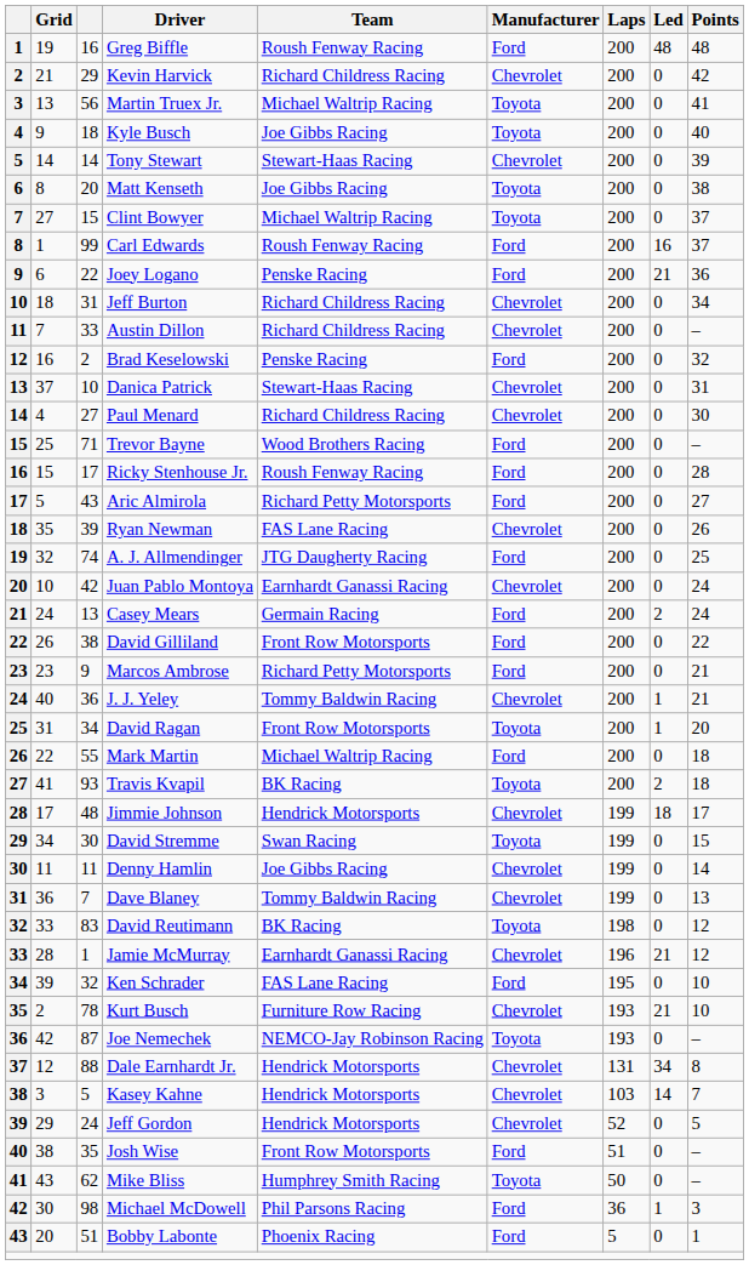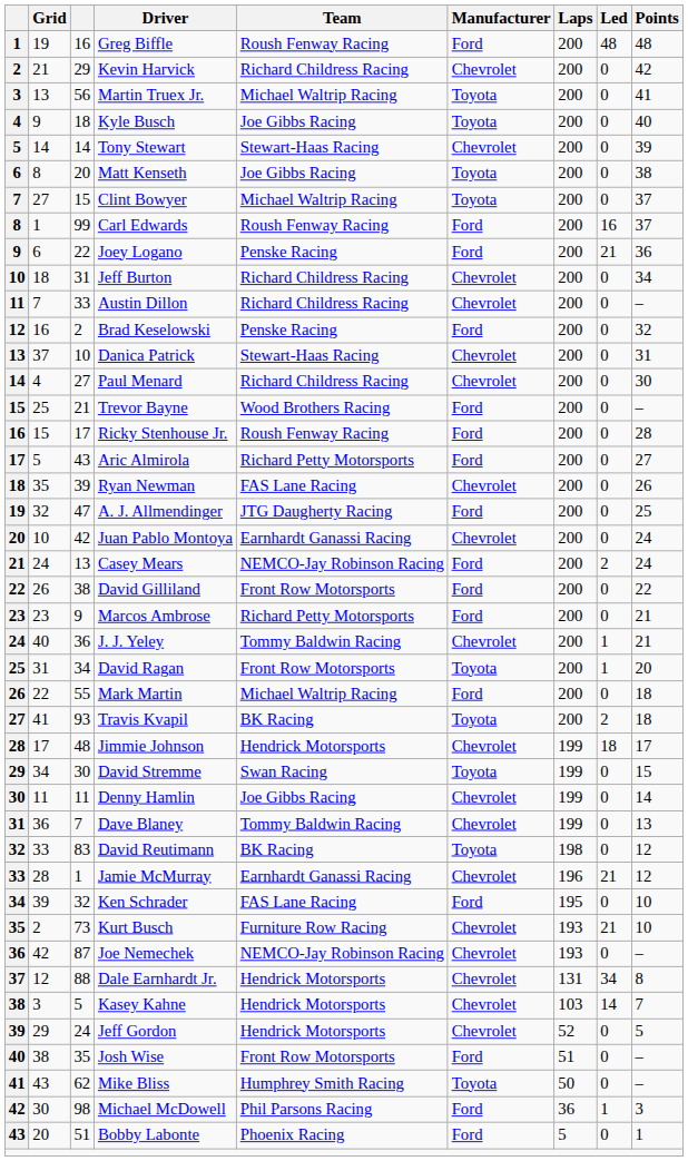Trevor Bayne | column 3: 71 -> 21
A. J. Allmendinger | column 3: 74 -> 47
Casey Mears | Team: Germain Racing -> NEMCO-Jay Robinson Racing
Kurt Busch | column 3: 78 -> 73
Joe Nemechek | Manufacturer: Toyota -> Chevrolet
